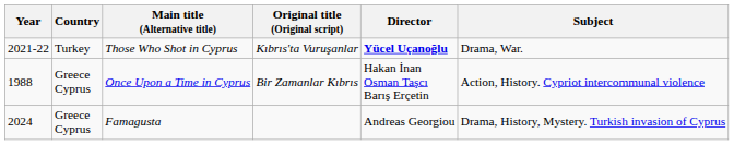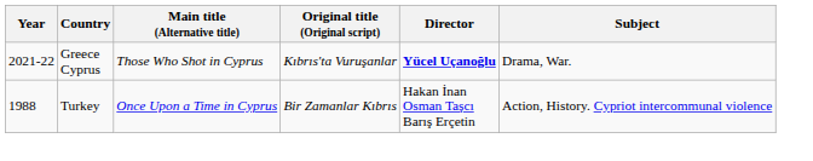Those Who Shot in Cyprus | Country: Turkey -> Greece Cyprus
Once Upon a Time in Cyprus | Country: Greece Cyprus -> Turkey
- row: 2024 | Greece Cyprus | Famagusta | Andreas Georgiou | Drama, History, Mystery. Turkish invasion of Cyprus
